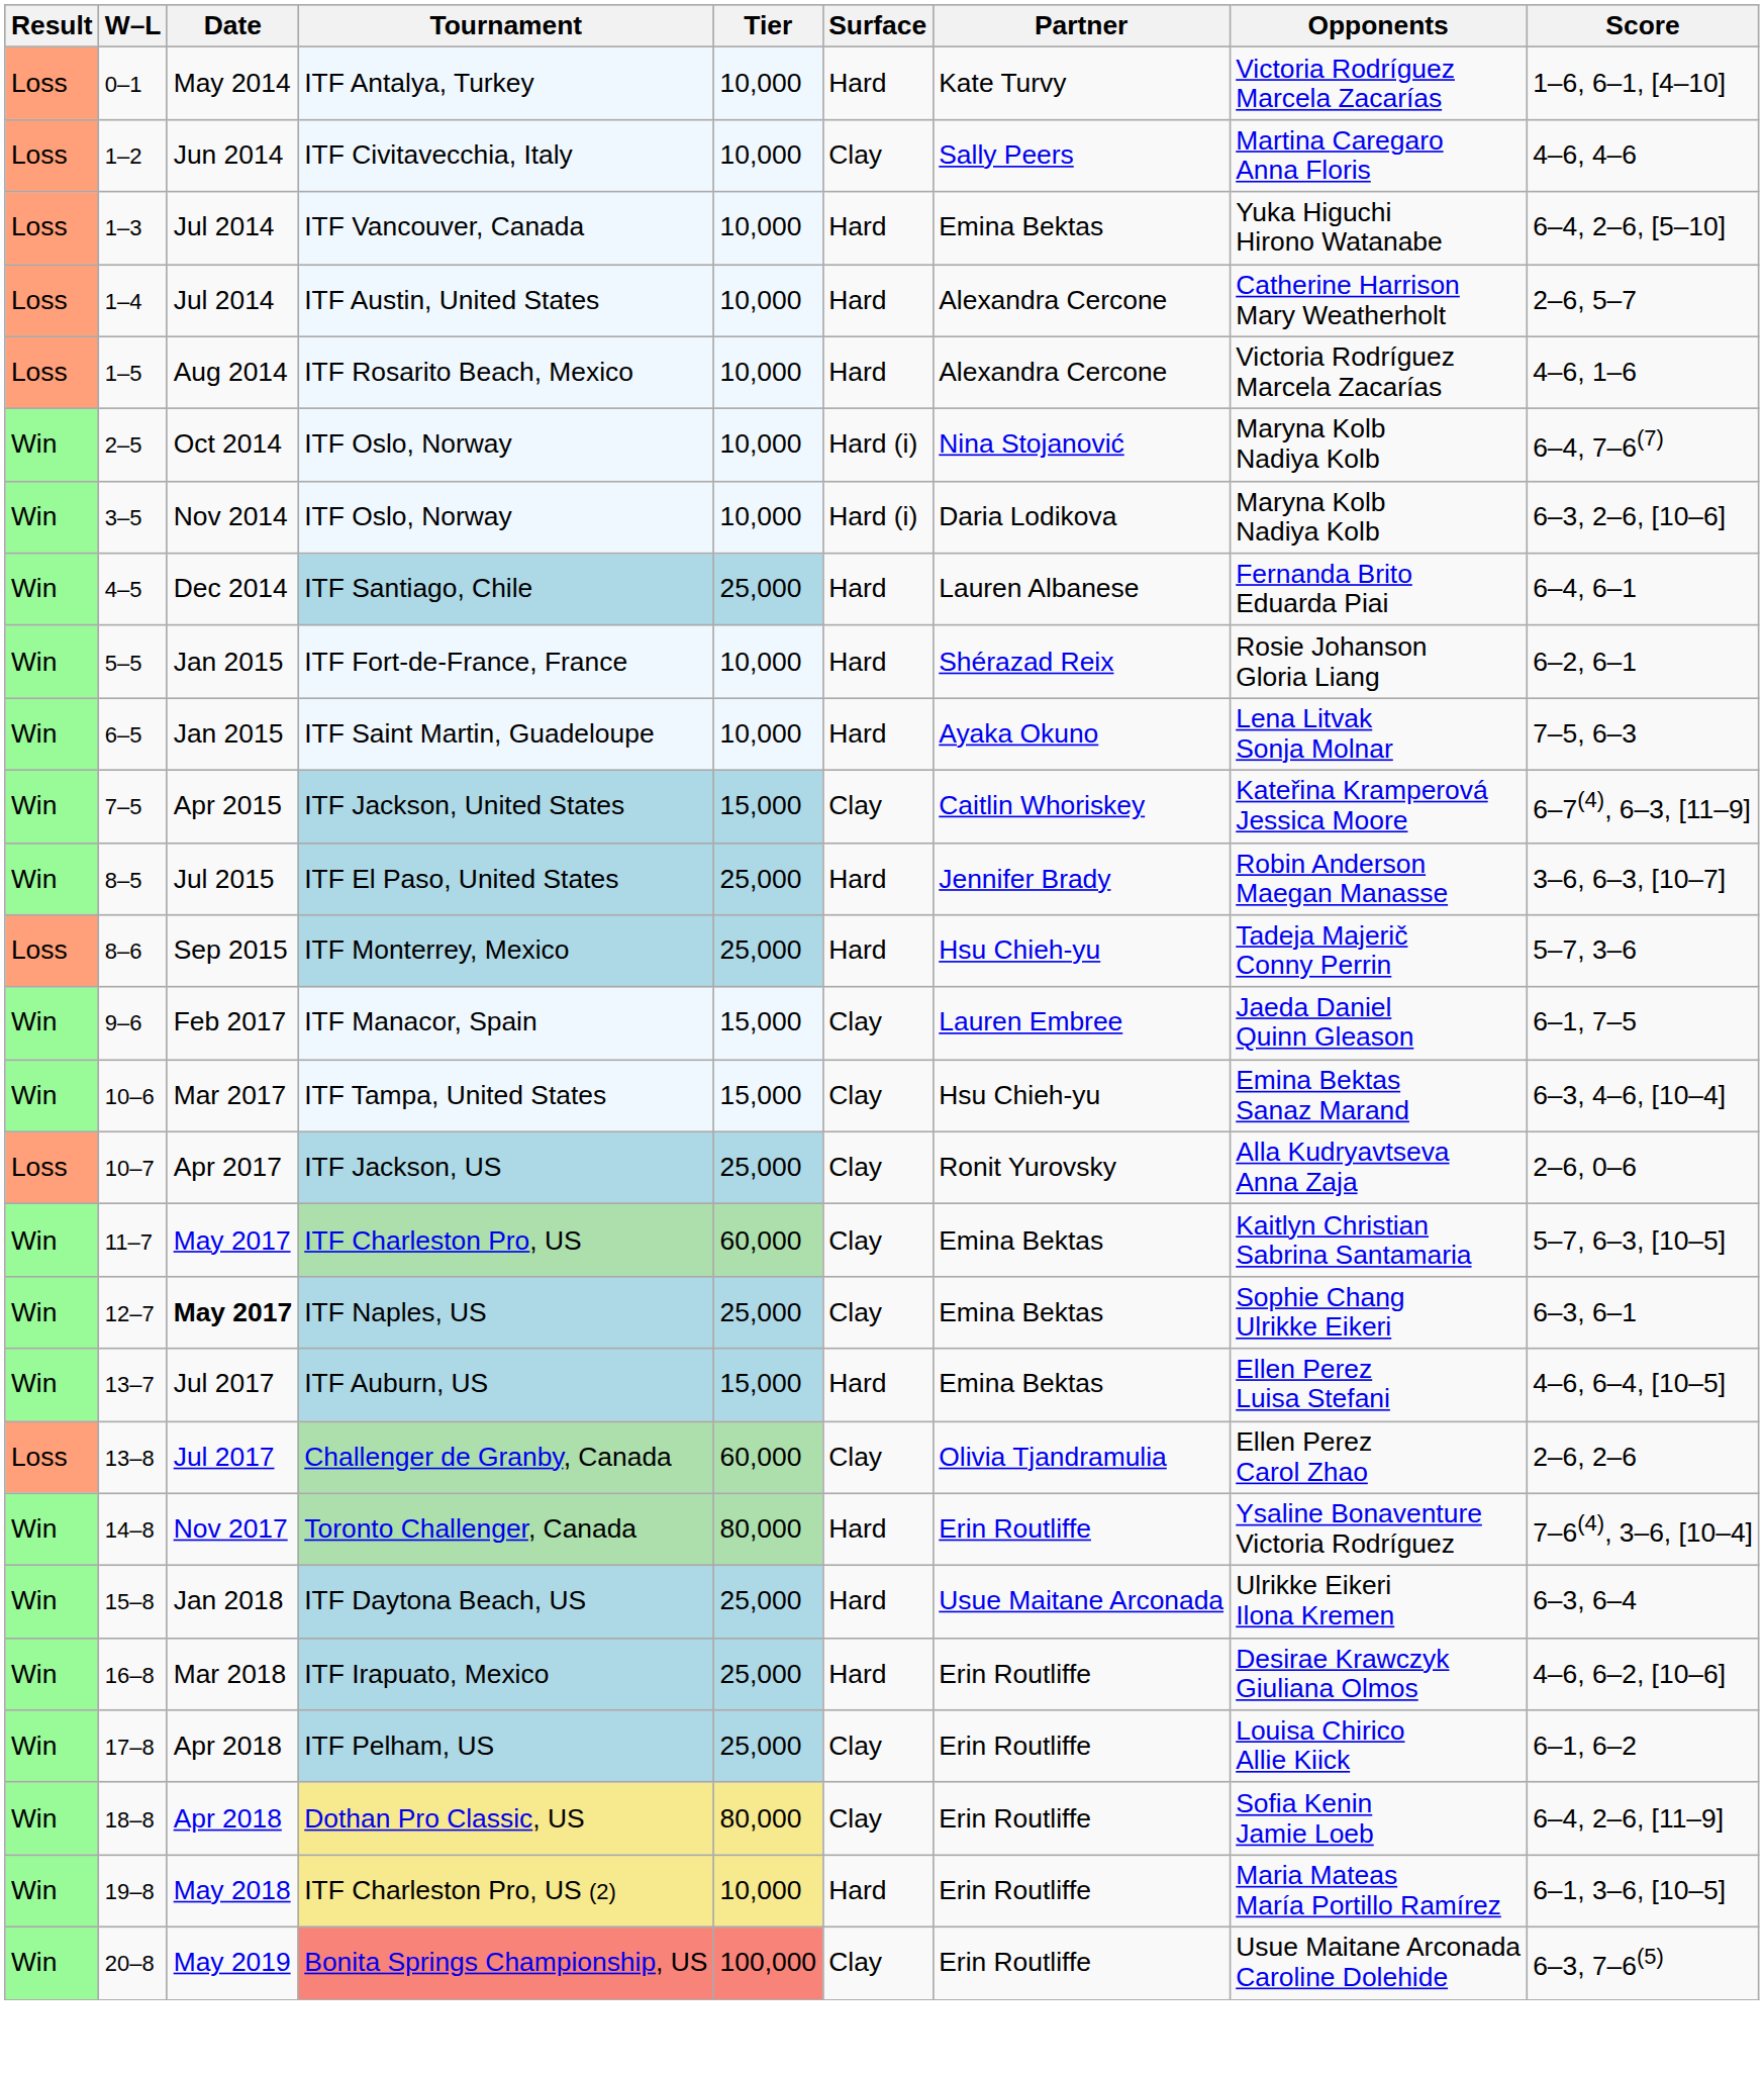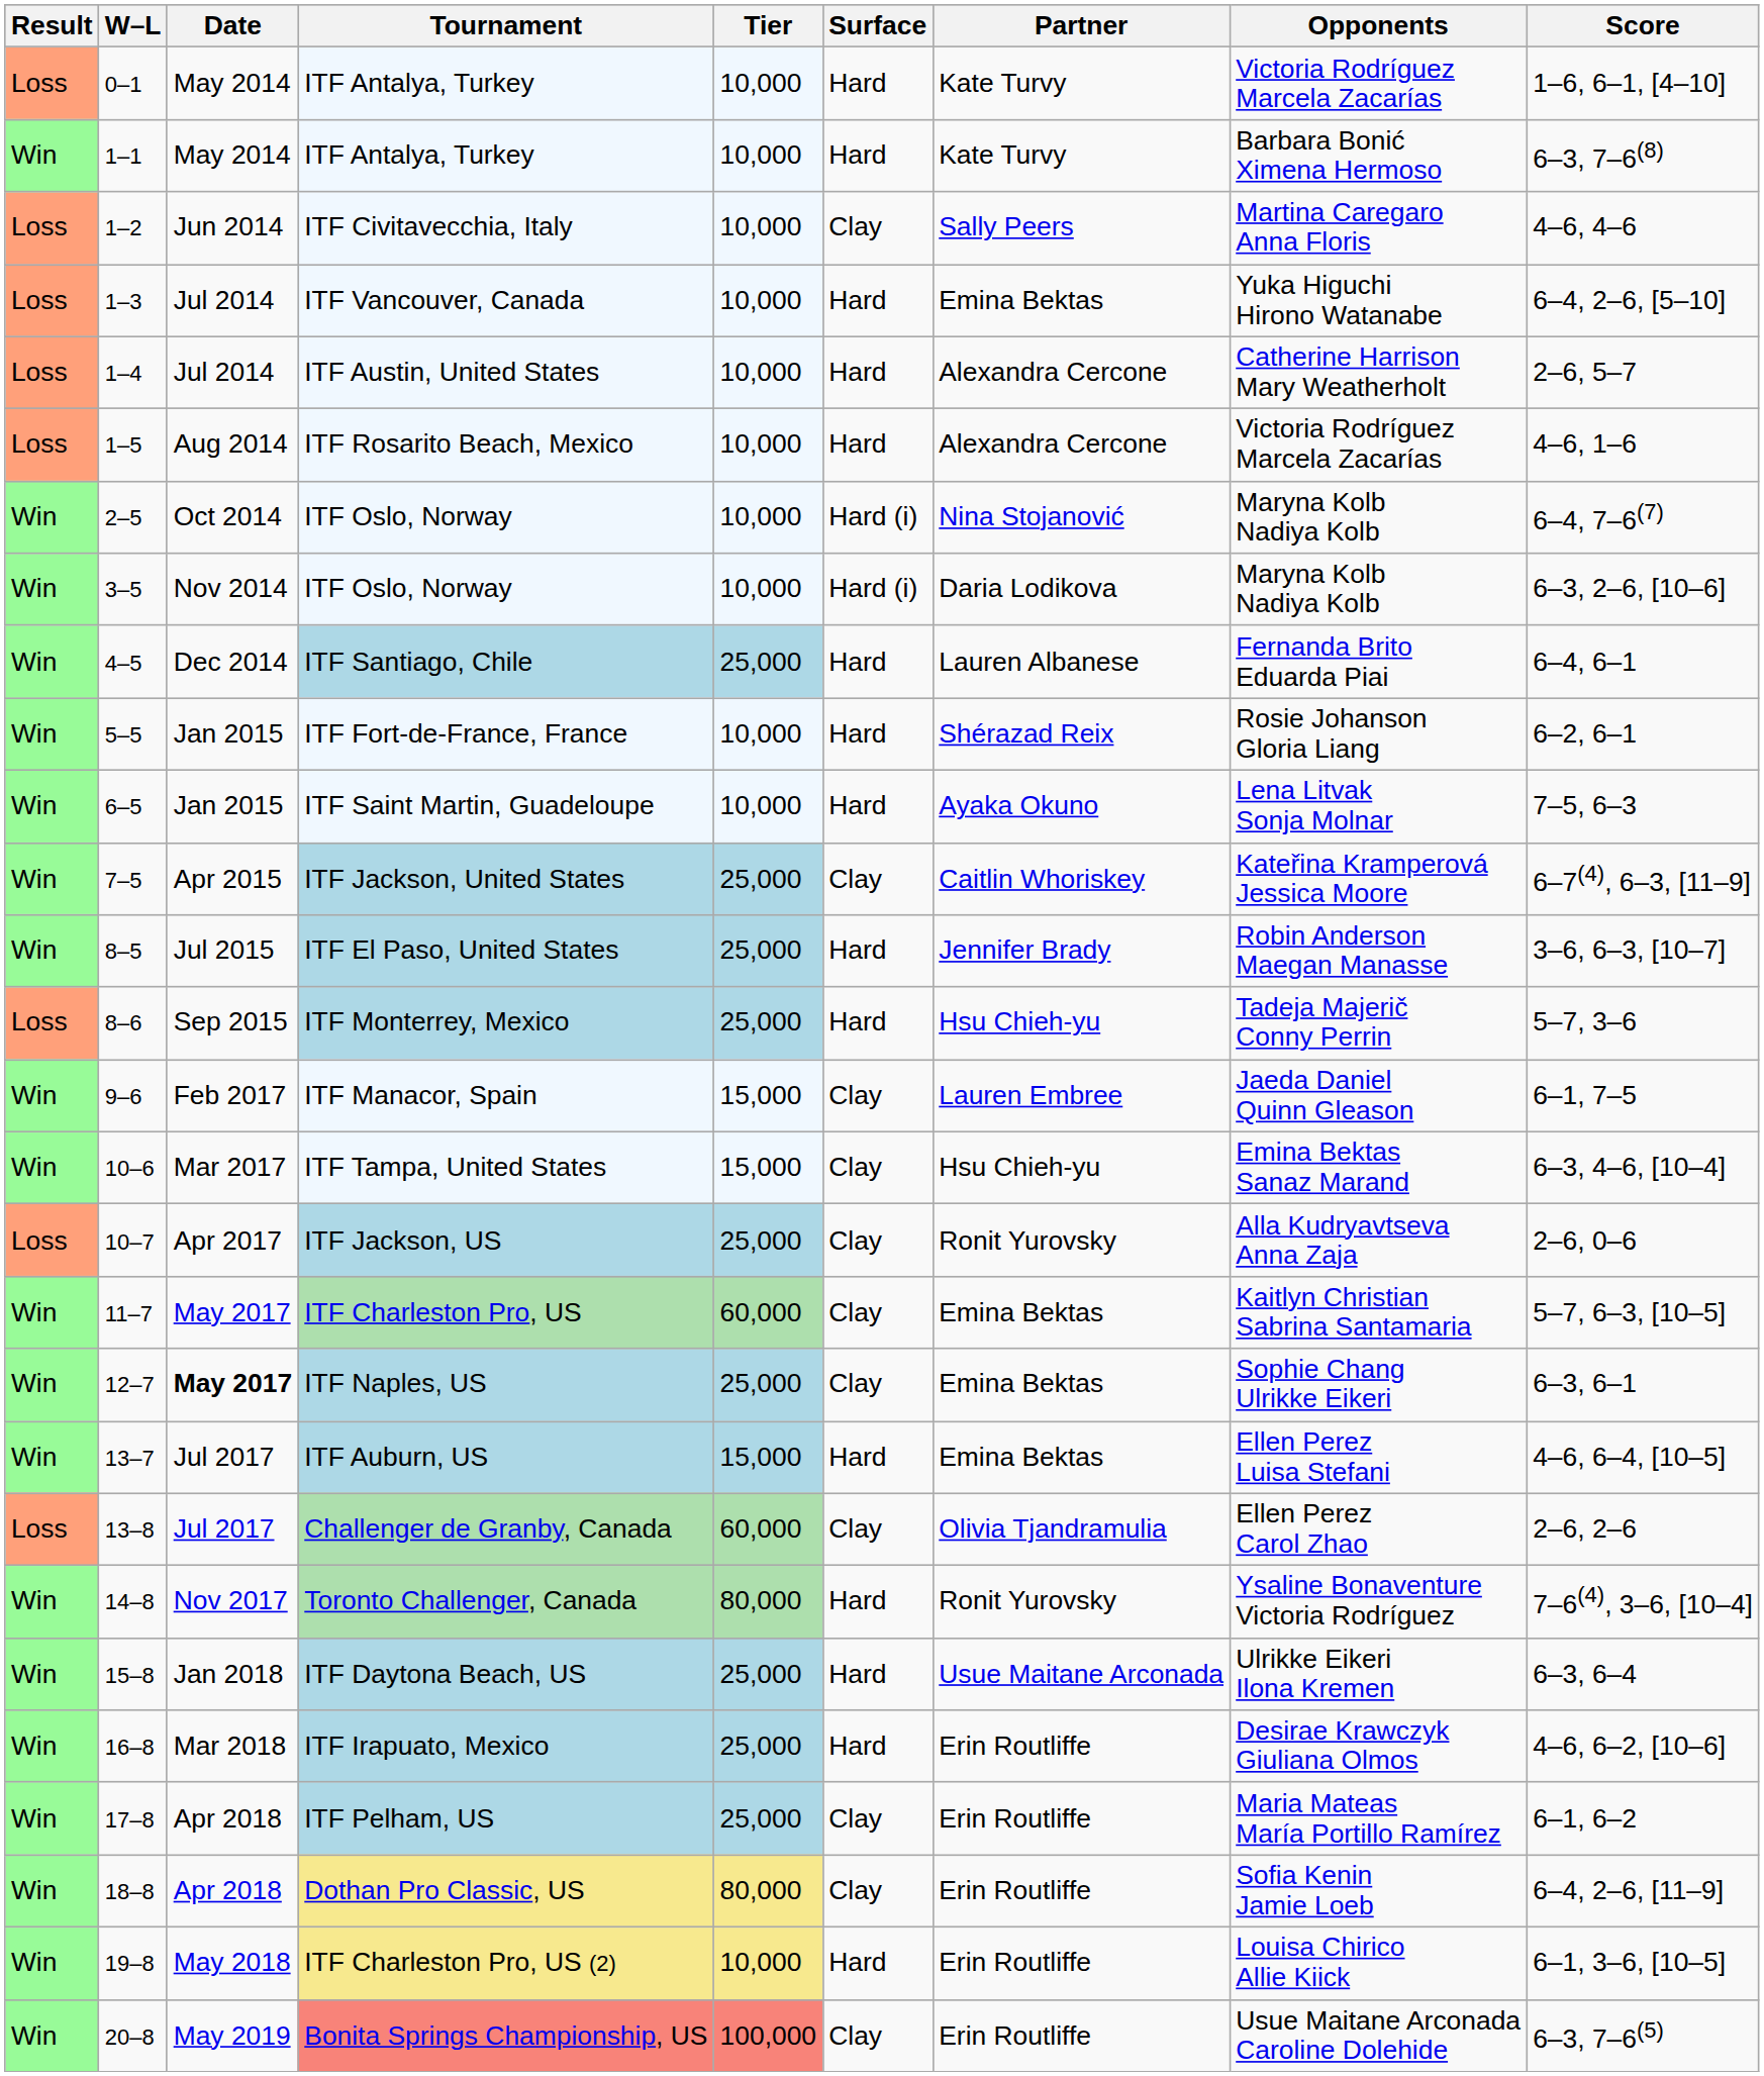+ row: Win | 1–1 | May 2014 | ITF Antalya, Turkey | 10,000 | Hard | Kate Turvy | Barbara Bonić Ximena Hermoso | 6–3, 7–6(8)
ITF Jackson, United States | Tier: 15,000 -> 25,000
Toronto Challenger, Canada | Partner: Erin Routliffe -> Ronit Yurovsky
ITF Pelham, US | Opponents: Louisa Chirico Allie Kiick -> Maria Mateas María Portillo Ramírez
ITF Charleston Pro, US (2) | Opponents: Maria Mateas María Portillo Ramírez -> Louisa Chirico Allie Kiick
